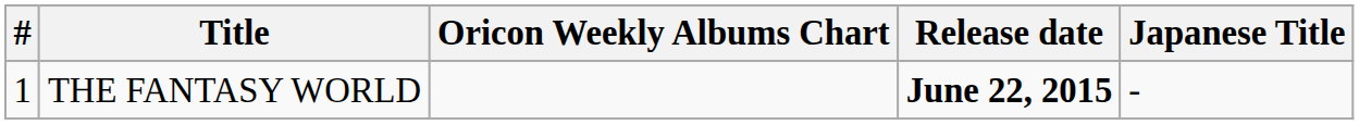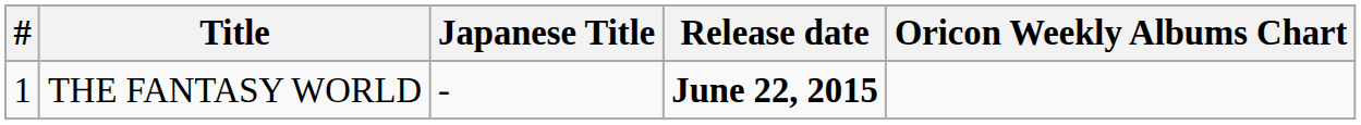columns swapped: Japanese Title <-> Oricon Weekly Albums Chart
